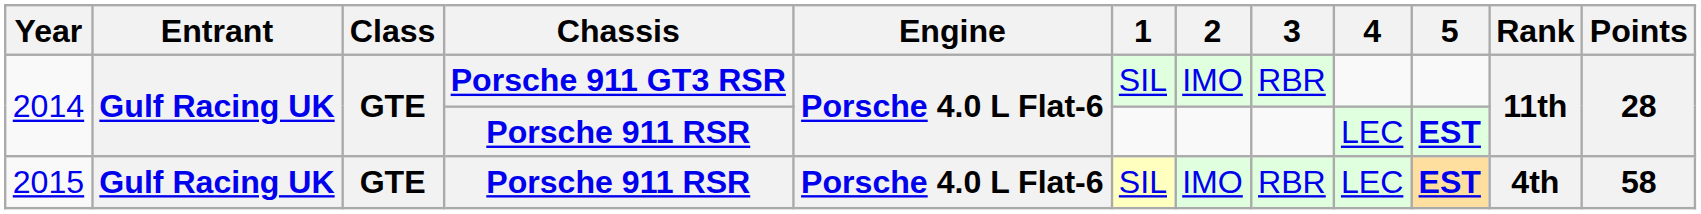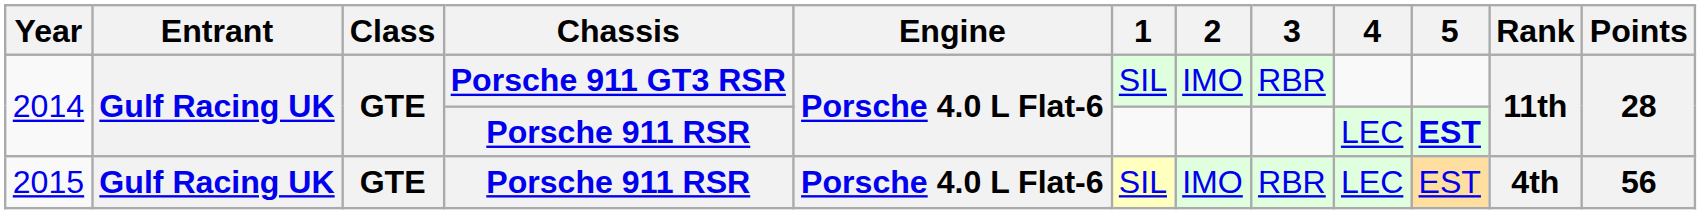2015 | 5: bold -> normal
2015 | Points: 58 -> 56
